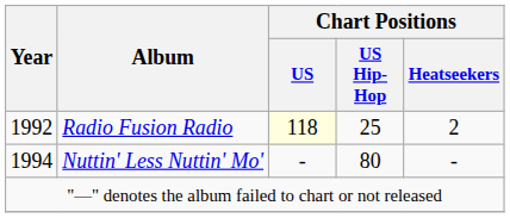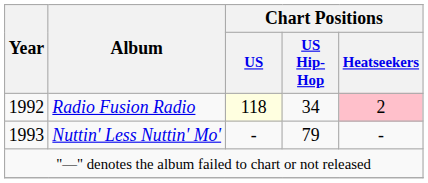Radio Fusion Radio | Chart Positions / US Hip-Hop: 25 -> 34
Radio Fusion Radio | Chart Positions / Heatseekers: no background -> pink background
Nuttin' Less Nuttin' Mo' | Year: 1994 -> 1993
Nuttin' Less Nuttin' Mo' | Chart Positions / US Hip-Hop: 80 -> 79
